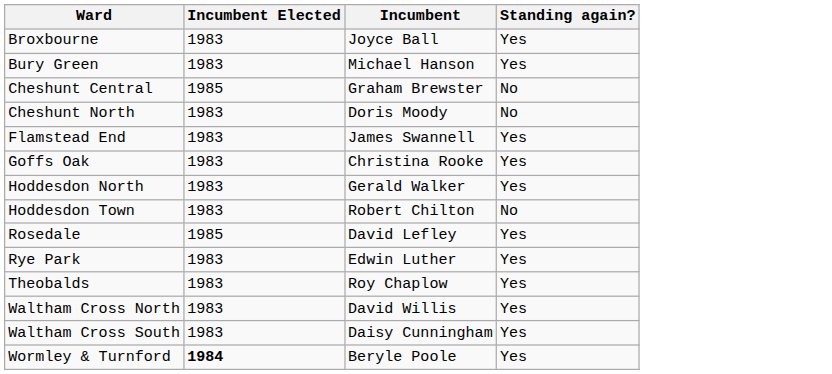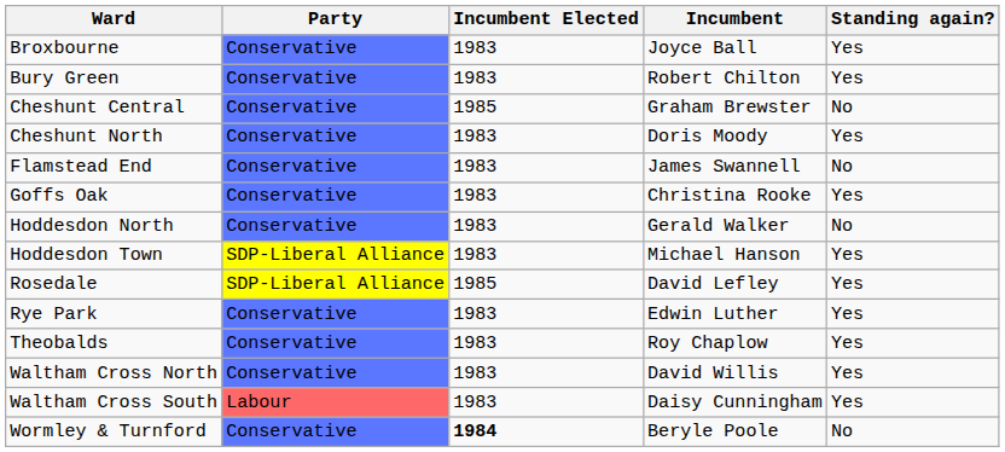+ column: Party | Conservative | Conservative | Conservative | Conservative | Conservative | Conservative | Conservative | SDP-Liberal Alliance | SDP-Liberal Alliance | Conservative | Conservative | Conservative | Labour | Conservative
Bury Green | Incumbent: Michael Hanson -> Robert Chilton
Cheshunt North | Standing again?: No -> Yes
Flamstead End | Standing again?: Yes -> No
Hoddesdon North | Standing again?: Yes -> No
Hoddesdon Town | Incumbent: Robert Chilton -> Michael Hanson
Hoddesdon Town | Standing again?: No -> Yes
Wormley & Turnford | Standing again?: Yes -> No
